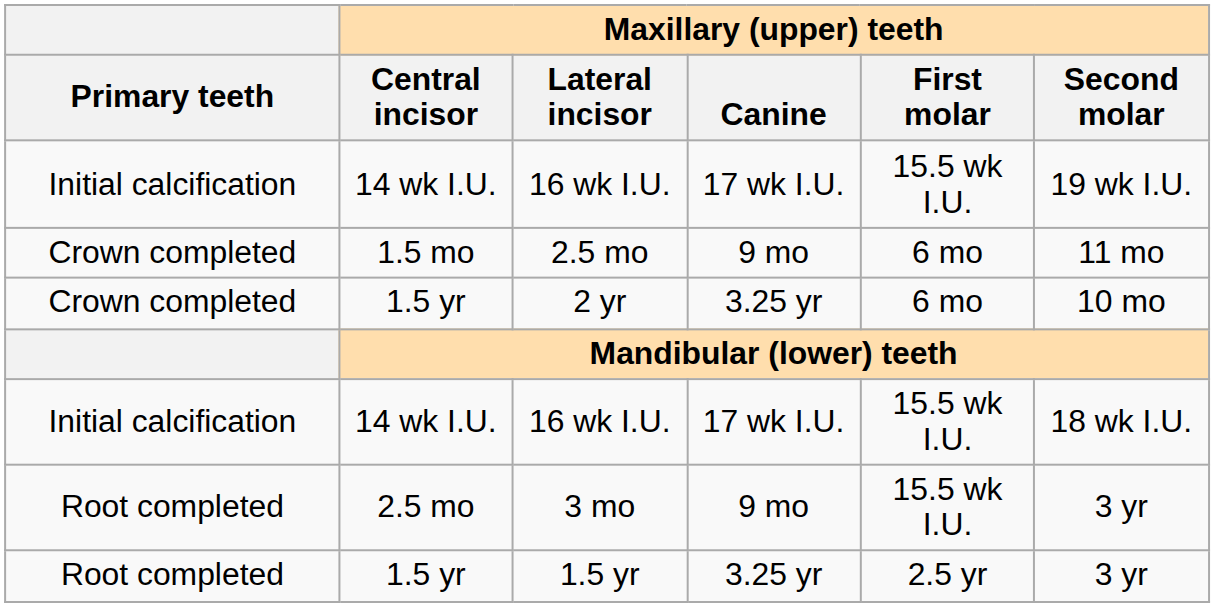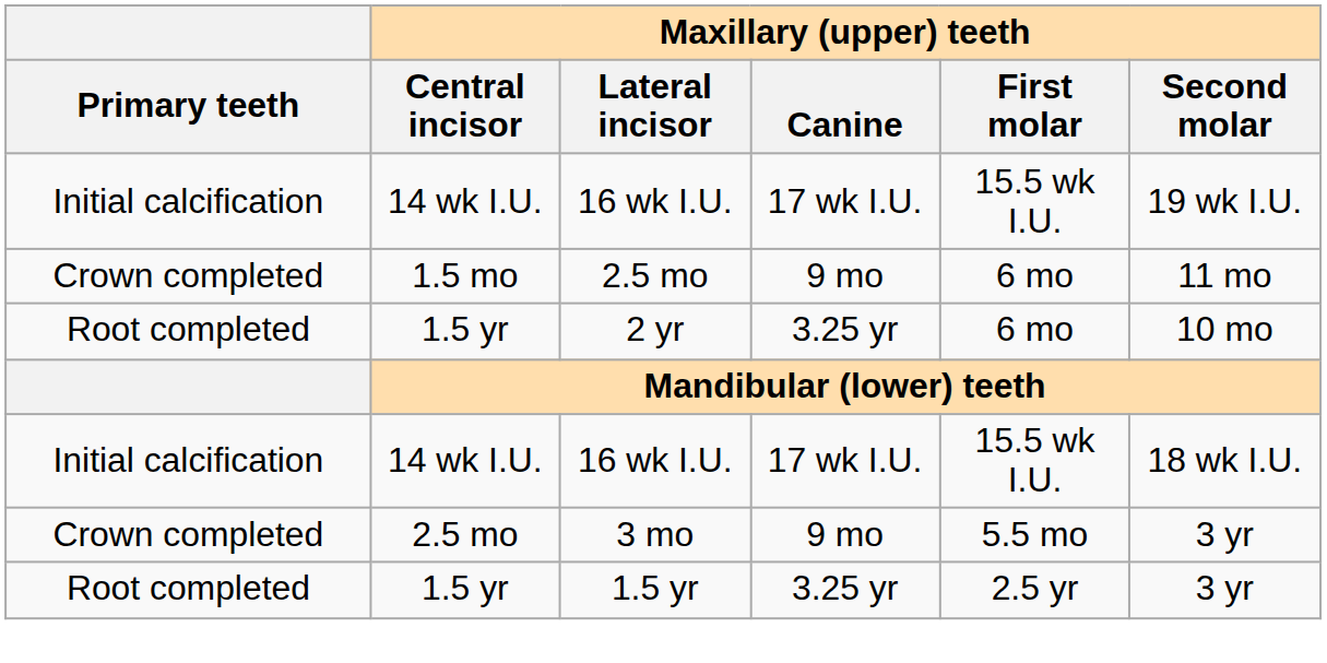2 yr | Primary teeth: Crown completed -> Root completed
3 mo | Primary teeth: Root completed -> Crown completed
3 mo | Maxillary (upper) teeth / First molar: 15.5 wk I.U. -> 5.5 mo
